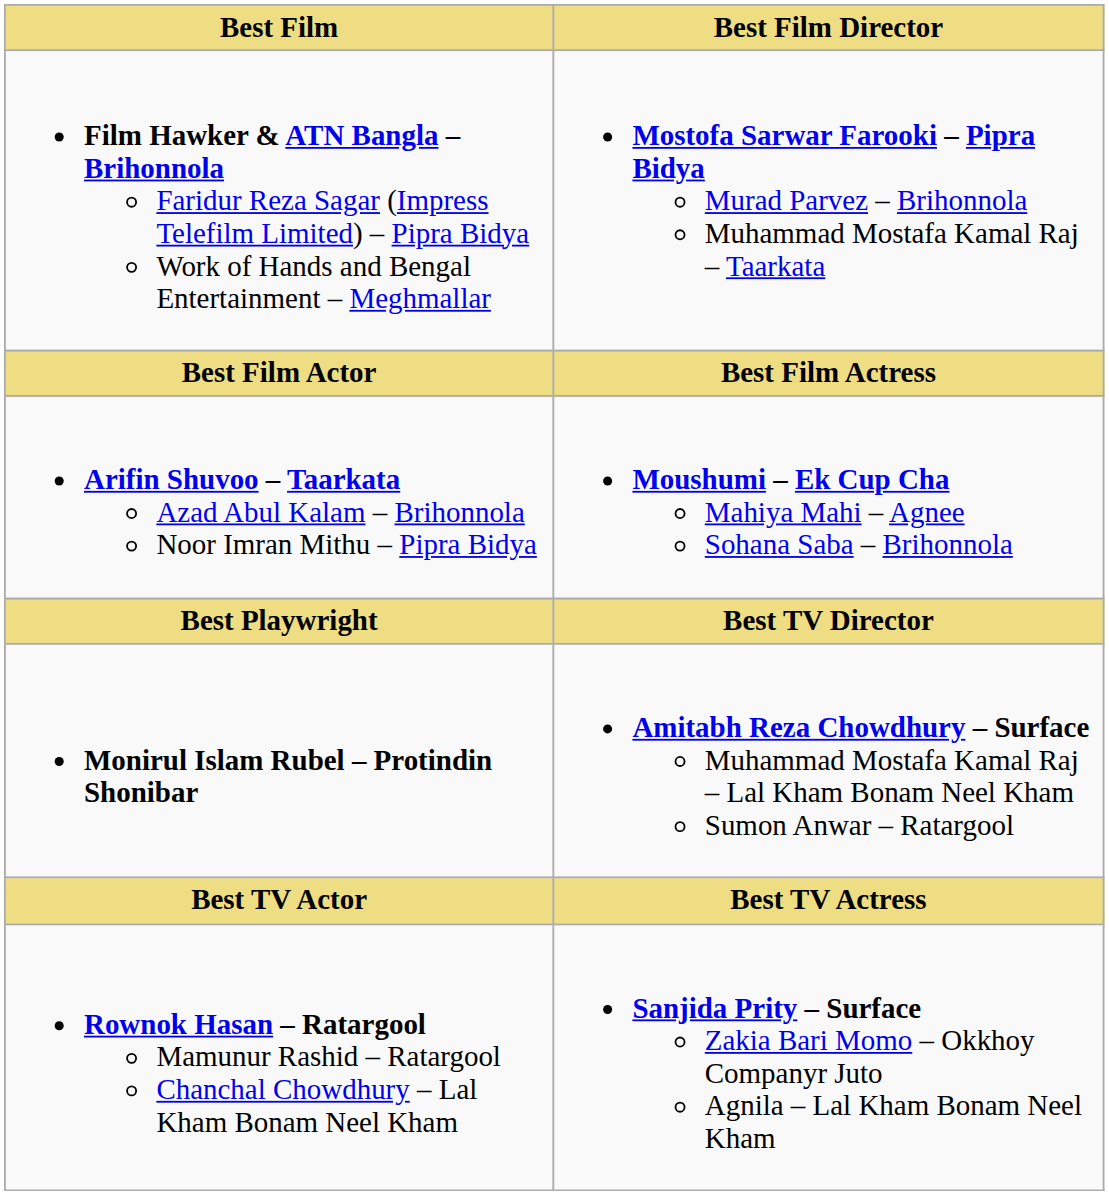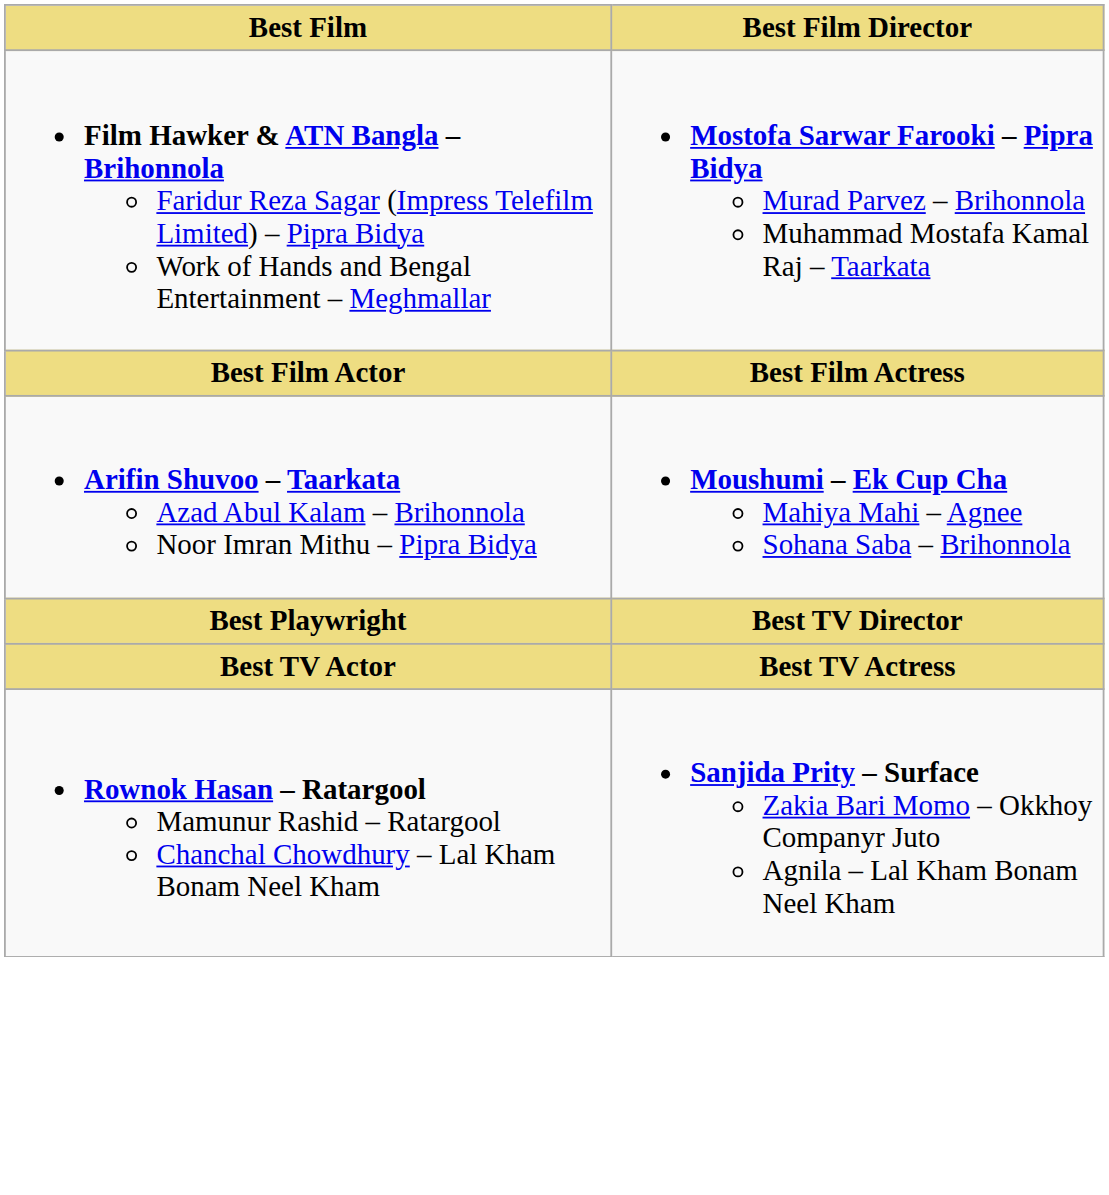- row: Monirul Islam Rubel – Protindin Shonibar | Amitabh Reza Chowdhury – Surface Muhammad Mostafa Kamal Raj – Lal Kham Bonam Neel Kham Sumon Anwar – Ratargool
